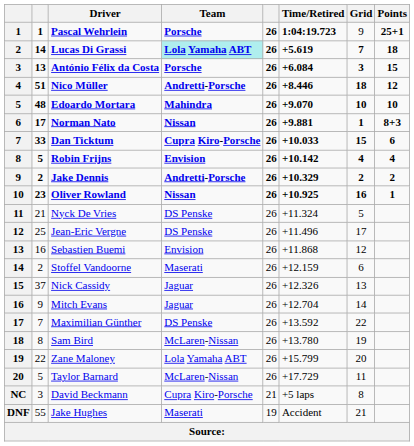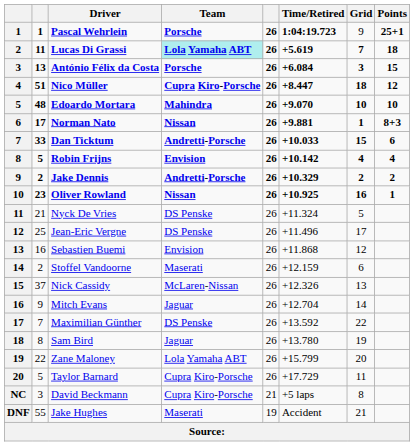Lucas Di Grassi | column 2: 14 -> 11
Nico Müller | Team: Andretti-Porsche -> Cupra Kiro-Porsche
Nico Müller | Time/Retired: +8.446 -> +8.447
Dan Ticktum | Team: Cupra Kiro-Porsche -> Andretti-Porsche
Nick Cassidy | Team: Jaguar -> McLaren-Nissan
Sam Bird | Team: McLaren-Nissan -> Jaguar
Taylor Barnard | Team: McLaren-Nissan -> Cupra Kiro-Porsche
